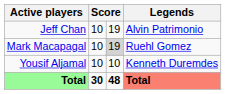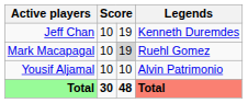Jeff Chan | Legends: Alvin Patrimonio -> Kenneth Duremdes
Yousif Aljamal | Legends: Kenneth Duremdes -> Alvin Patrimonio
